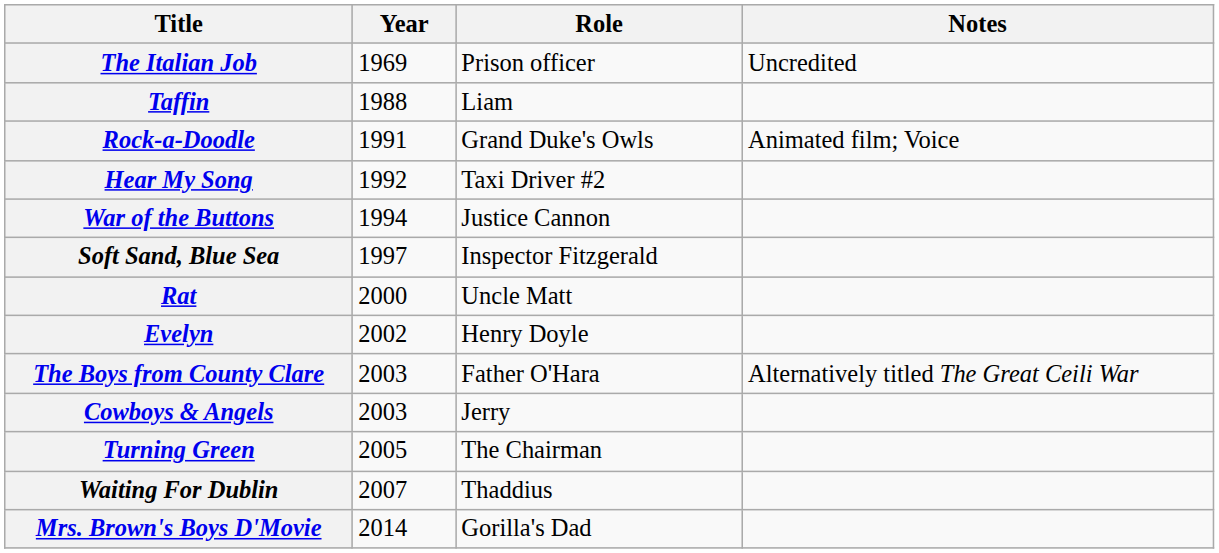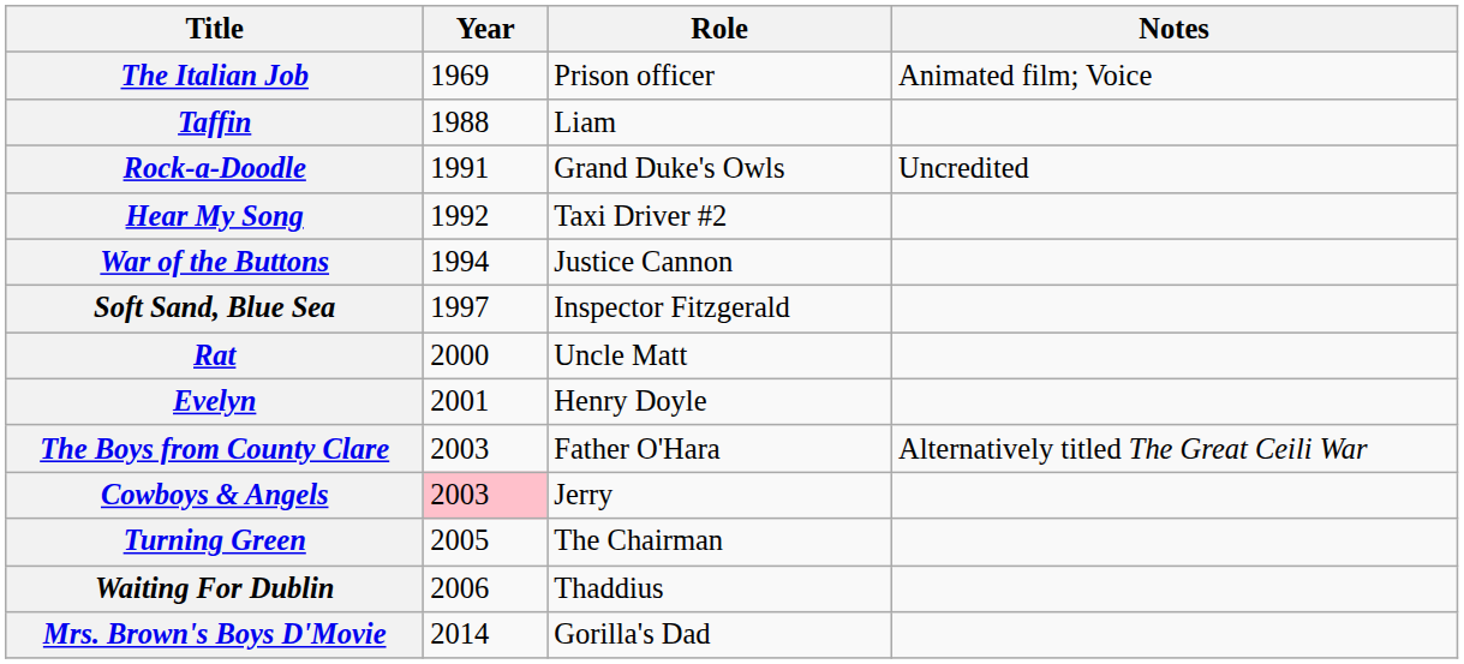The Italian Job | Notes: Uncredited -> Animated film; Voice
Rock-a-Doodle | Notes: Animated film; Voice -> Uncredited
Evelyn | Year: 2002 -> 2001
Cowboys & Angels | Year: no background -> pink background
Waiting For Dublin | Year: 2007 -> 2006
